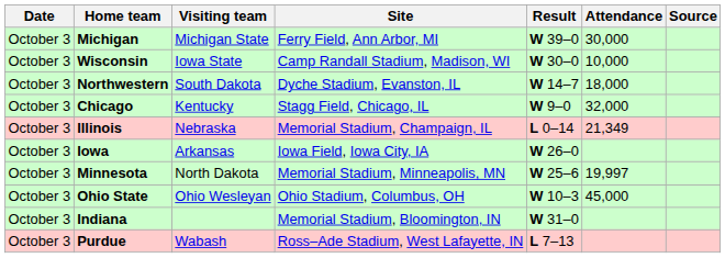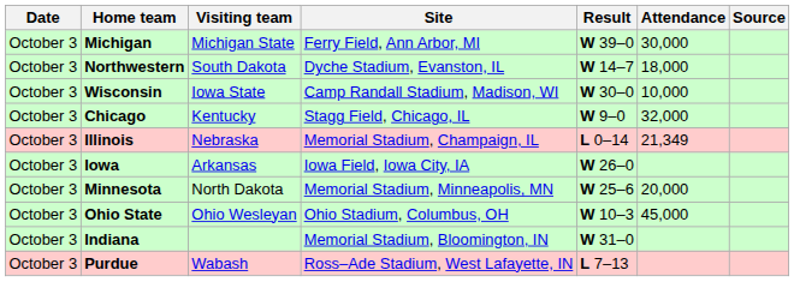rows swapped: Northwestern <-> Wisconsin
Minnesota | Attendance: 19,997 -> 20,000
